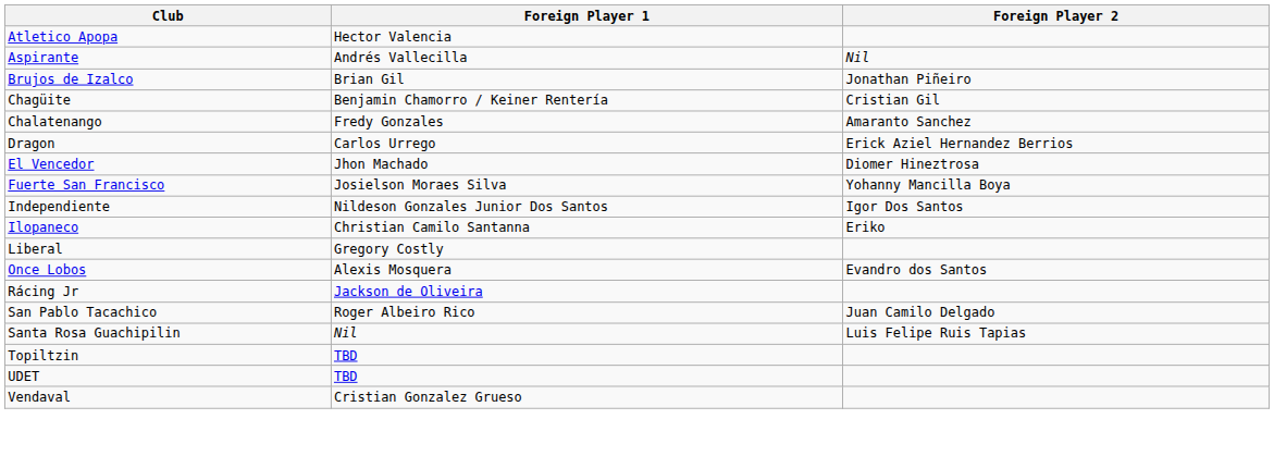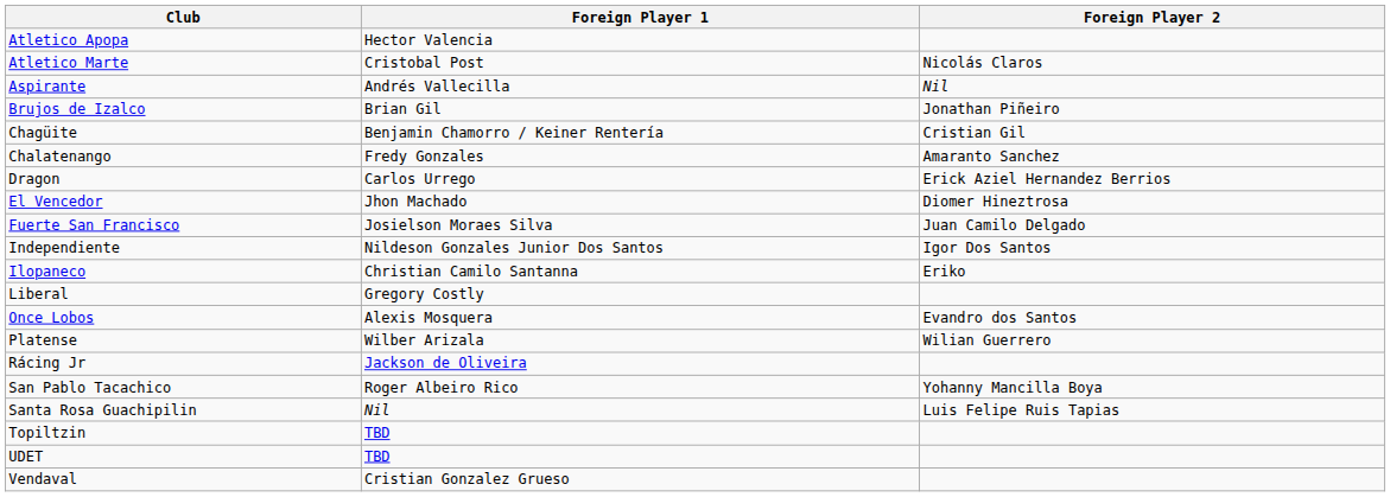+ row: Atletico Marte | Cristobal Post | Nicolás Claros
Fuerte San Francisco | Foreign Player 2: Yohanny Mancilla Boya -> Juan Camilo Delgado
+ row: Platense | Wilber Arizala | Wilian Guerrero
San Pablo Tacachico | Foreign Player 2: Juan Camilo Delgado -> Yohanny Mancilla Boya
